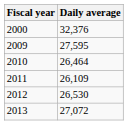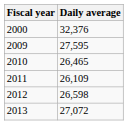2010 | Daily average: 26,464 -> 26,465
2012 | Daily average: 26,530 -> 26,598
